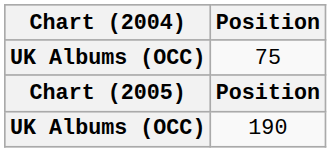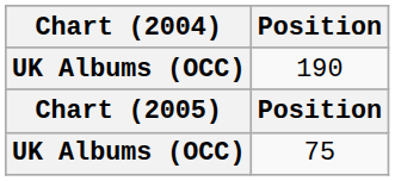rows swapped: 75 <-> 190
